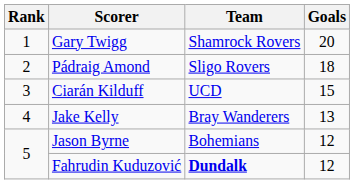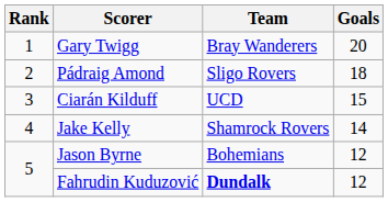Gary Twigg | Team: Shamrock Rovers -> Bray Wanderers
Jake Kelly | Team: Bray Wanderers -> Shamrock Rovers
Jake Kelly | Goals: 13 -> 14
